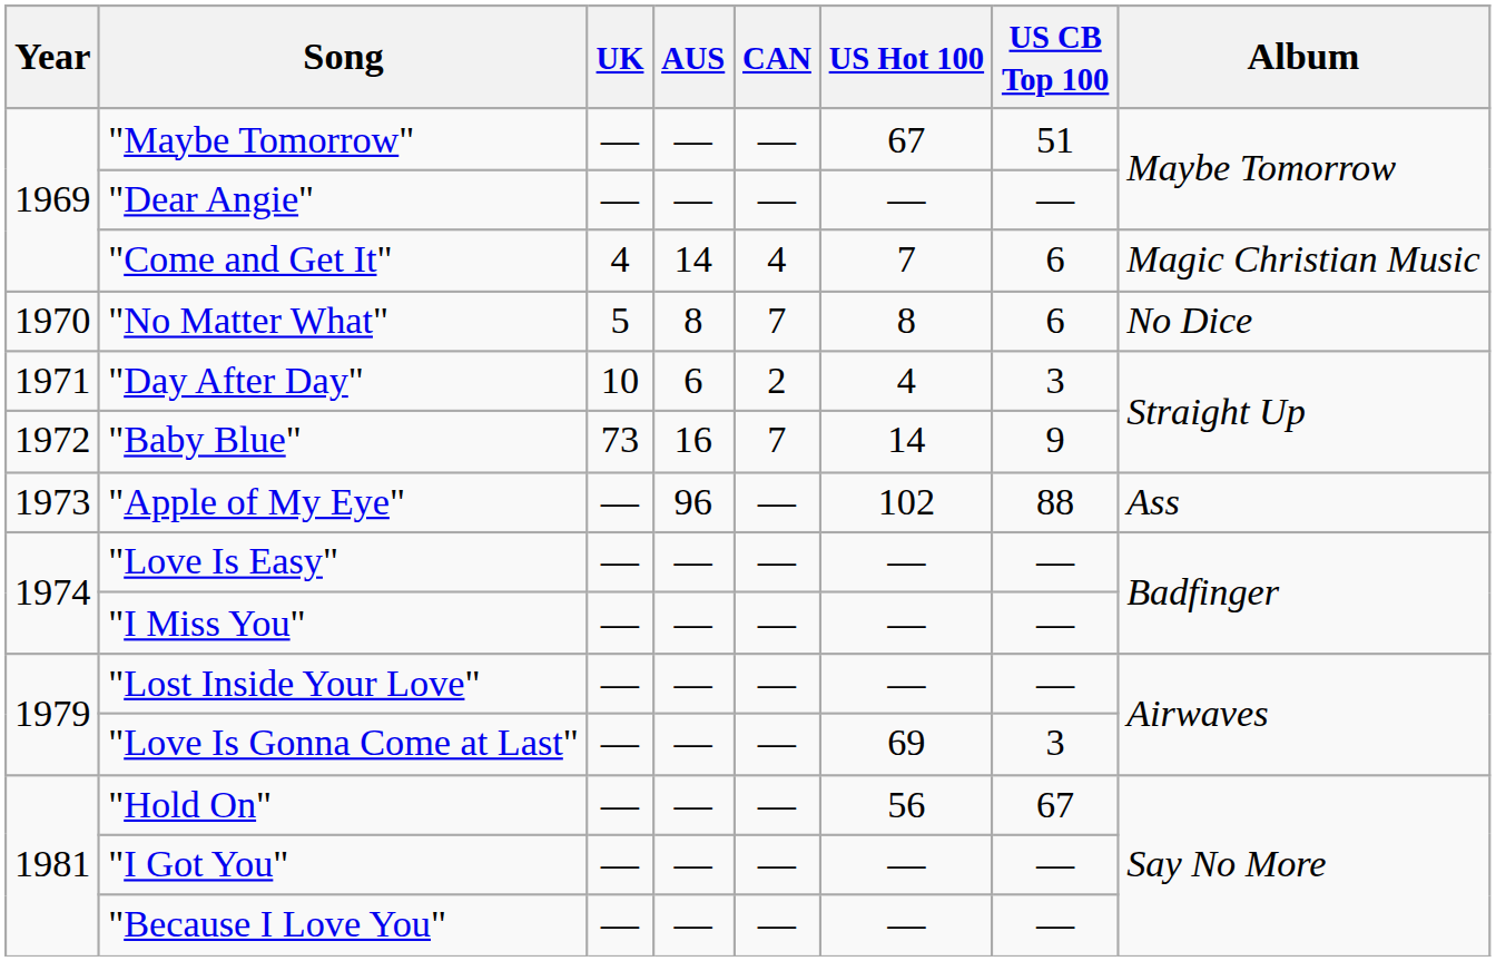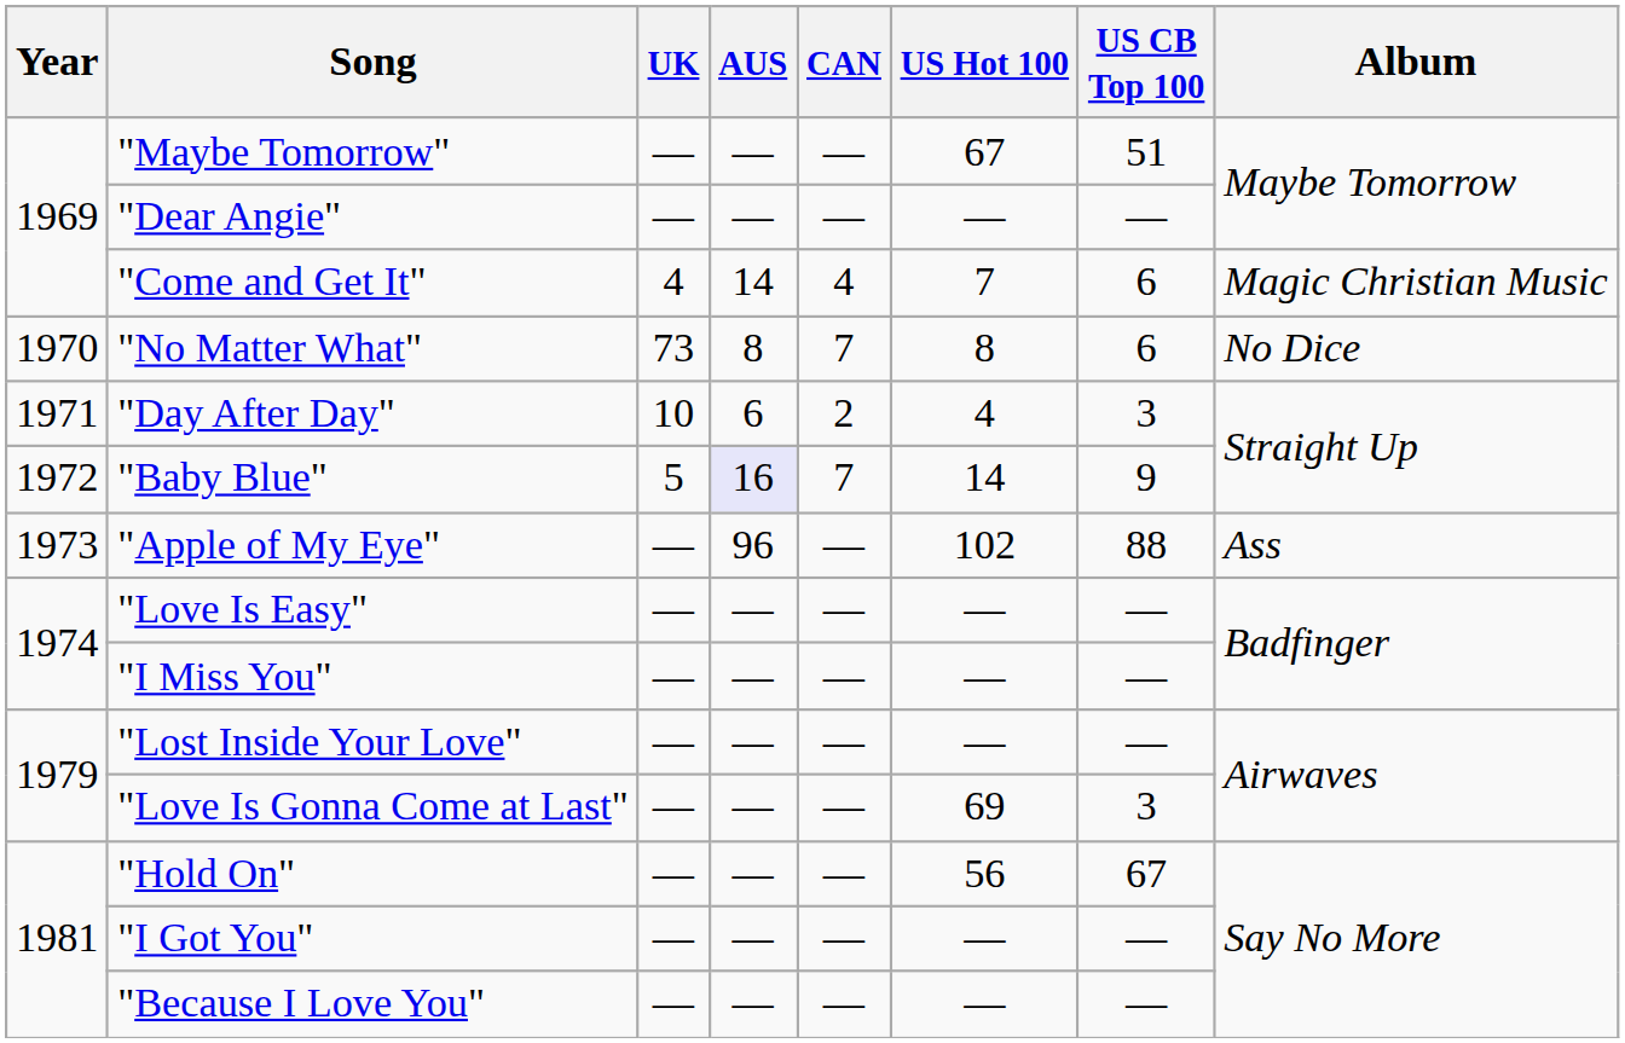"No Matter What" | UK: 5 -> 73
"Baby Blue" | UK: 73 -> 5
"Baby Blue" | AUS: no background -> lavender background
